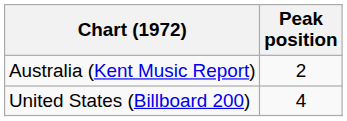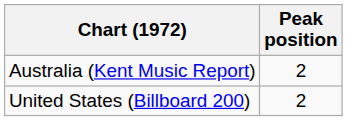United States (Billboard 200) | Peak position: 4 -> 2
